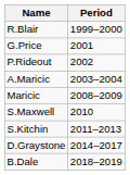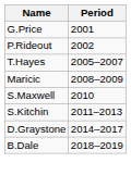- row: R.Blair | 1999–2000
- row: A.Maricic | 2003–2004
+ row: T.Hayes | 2005–2007
